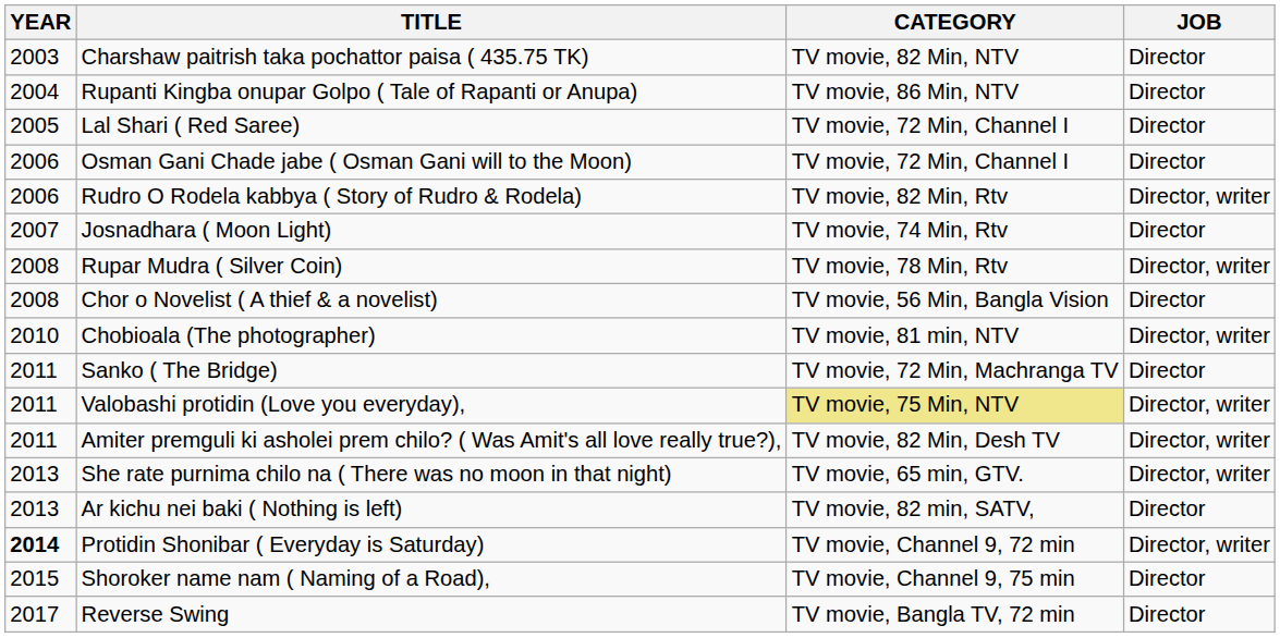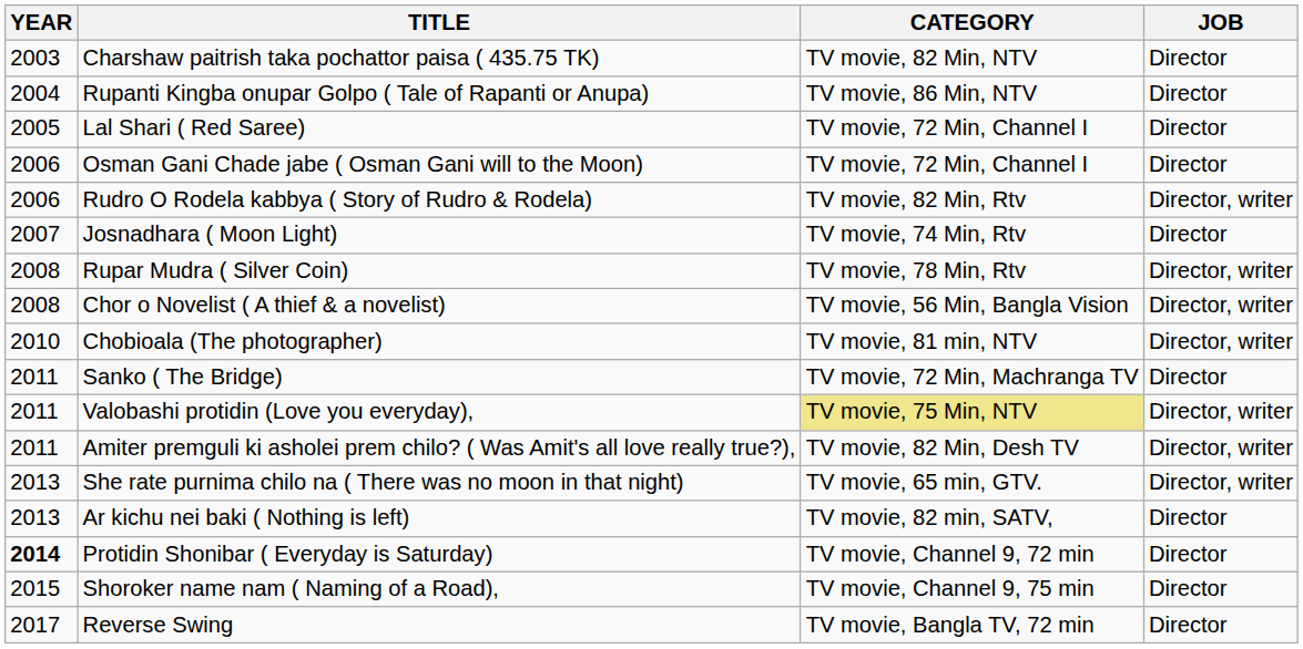Chor o Novelist ( A thief & a novelist) | JOB: Director -> Director, writer
Protidin Shonibar ( Everyday is Saturday) | JOB: Director, writer -> Director
